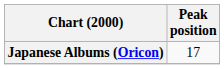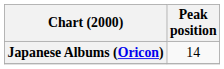Japanese Albums (Oricon) | Peak position: 17 -> 14
